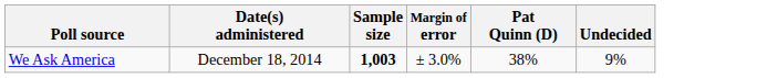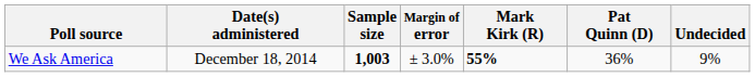+ column: Mark Kirk (R) | 55%
We Ask America | Pat Quinn (D): 38% -> 36%
